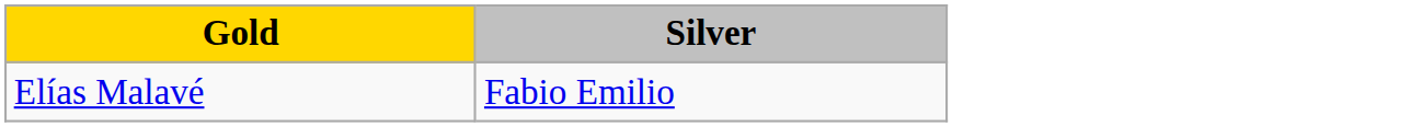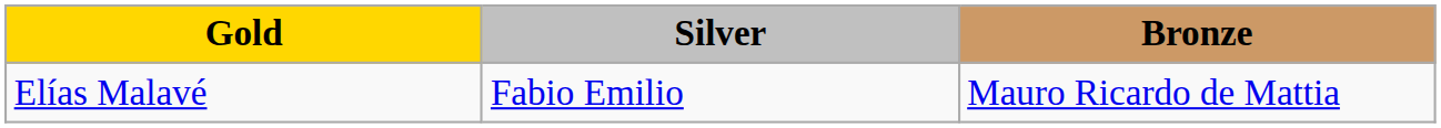+ column: Bronze | Mauro Ricardo de Mattia
